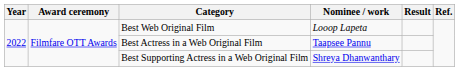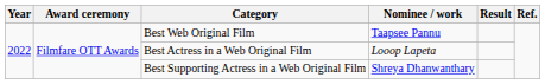Best Web Original Film | Nominee / work: Looop Lapeta -> Taapsee Pannu
Best Actress in a Web Original Film | Nominee / work: Taapsee Pannu -> Looop Lapeta
